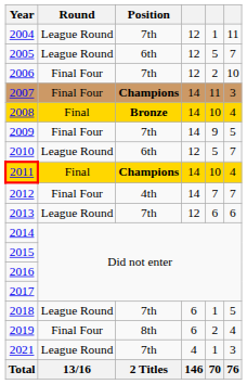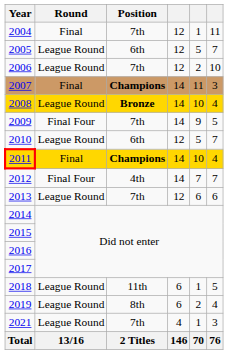2004 | Round: League Round -> Final
2006 | Round: Final Four -> League Round
2007 | Round: Final Four -> Final
2008 | Round: Final -> League Round
2018 | Position: 7th -> 11th
2019 | Round: Final Four -> League Round
